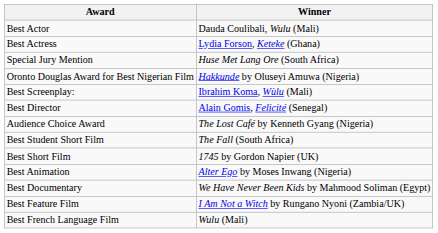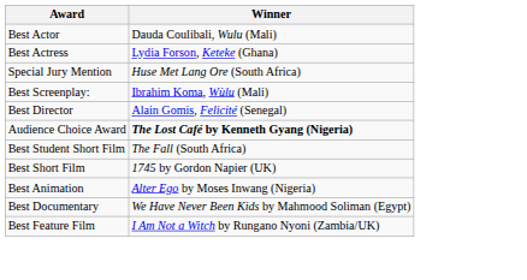- row: Oronto Douglas Award for Best Nigerian Film | Hakkunde by Oluseyi Amuwa (Nigeria)
Audience Choice Award | Winner: normal -> bold
- row: Best French Language Film | Wulu (Mali)
